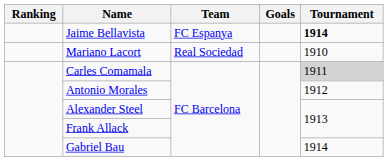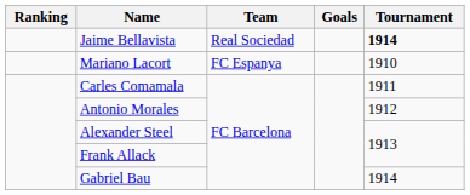Jaime Bellavista | Team: FC Espanya -> Real Sociedad
Mariano Lacort | Team: Real Sociedad -> FC Espanya
Carles Comamala | Tournament: lightgrey background -> no background
